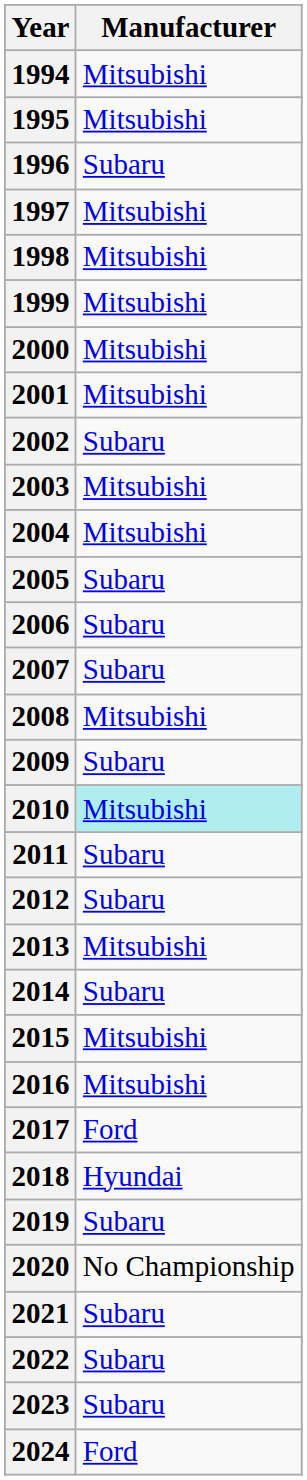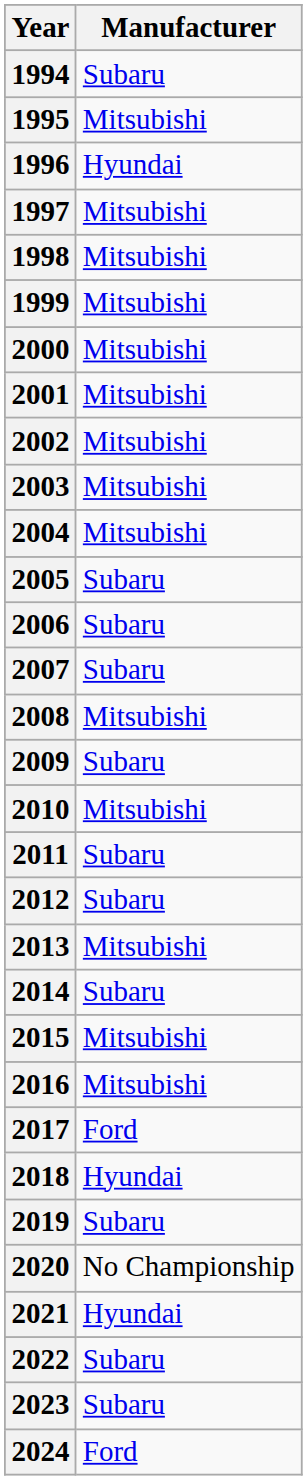1994 | Manufacturer: Mitsubishi -> Subaru
1996 | Manufacturer: Subaru -> Hyundai
2002 | Manufacturer: Subaru -> Mitsubishi
2010 | Manufacturer: paleturquoise background -> no background
2021 | Manufacturer: Subaru -> Hyundai
